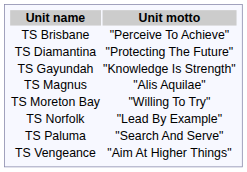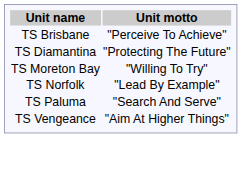- row: TS Gayundah | "Knowledge Is Strength"
- row: TS Magnus | "Alis Aquilae"
